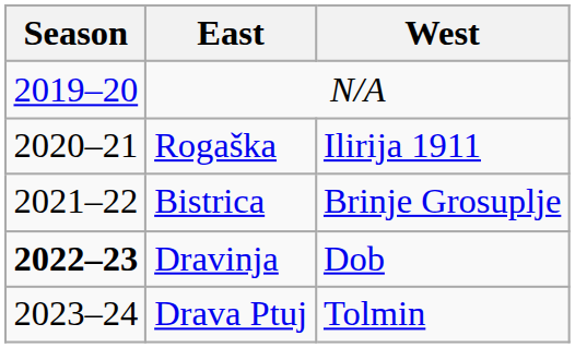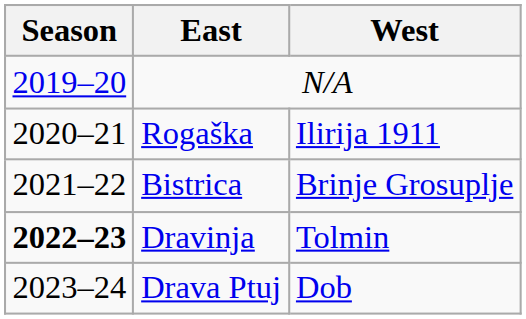Dravinja | West: Dob -> Tolmin
Drava Ptuj | West: Tolmin -> Dob
